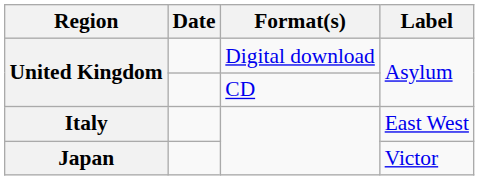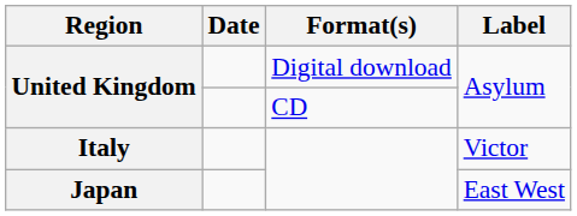Italy | Label: East West -> Victor
Japan | Label: Victor -> East West
